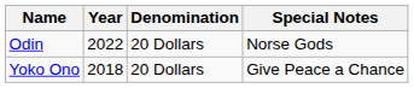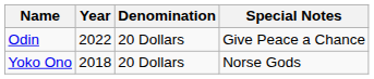Odin | Special Notes: Norse Gods -> Give Peace a Chance
Yoko Ono | Special Notes: Give Peace a Chance -> Norse Gods
